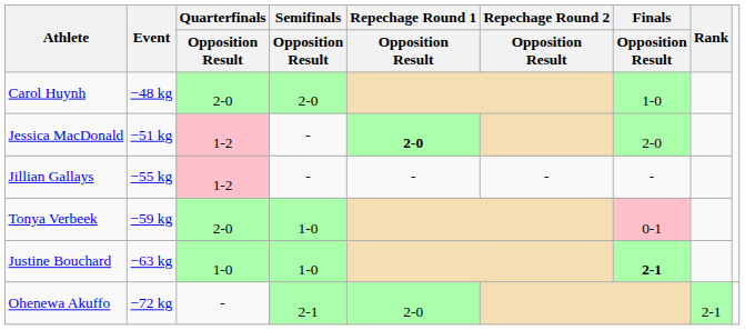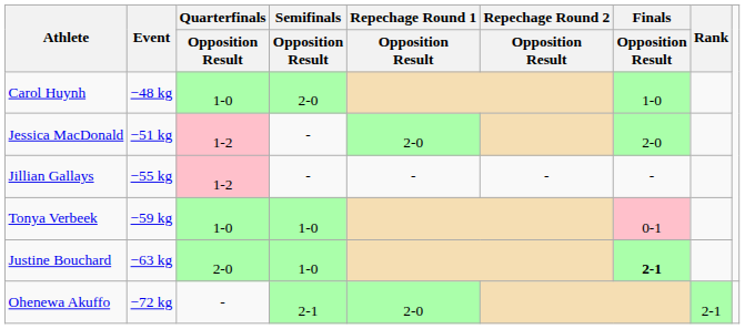Carol Huynh | Quarterfinals / Opposition Result: 2-0 -> 1-0
Jessica MacDonald | Repechage Round 1 / Opposition Result: bold -> normal
Tonya Verbeek | Quarterfinals / Opposition Result: 2-0 -> 1-0
Justine Bouchard | Quarterfinals / Opposition Result: 1-0 -> 2-0
